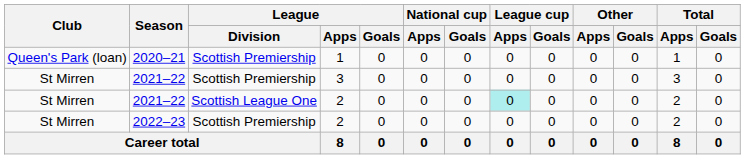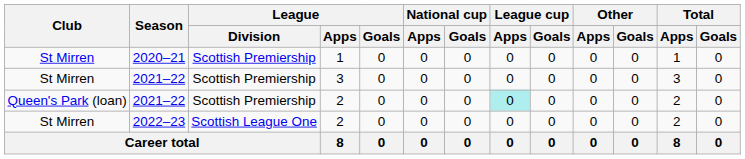2020–21 | Club: Queen's Park (loan) -> St Mirren
2021–22 / 2 | Club: St Mirren -> Queen's Park (loan)
2021–22 / 2 | League / Division: Scottish League One -> Scottish Premiership
2022–23 | League / Division: Scottish Premiership -> Scottish League One
